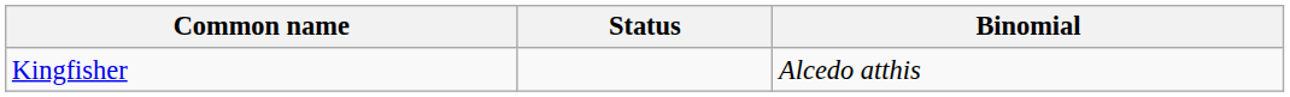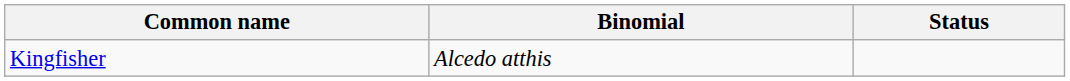columns swapped: Binomial <-> Status
